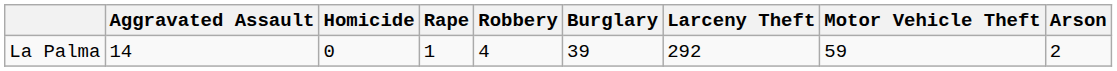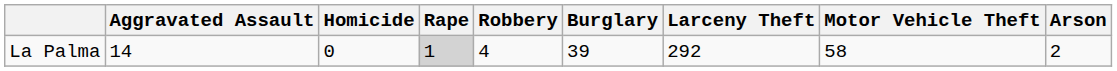La Palma | Rape: no background -> lightgrey background
La Palma | Motor Vehicle Theft: 59 -> 58
